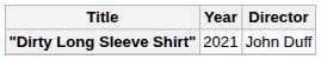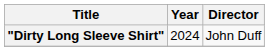"Dirty Long Sleeve Shirt" | Year: 2021 -> 2024
